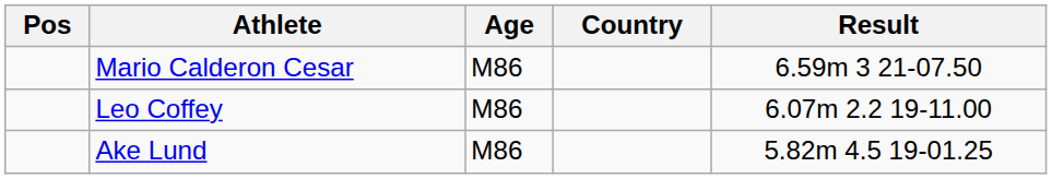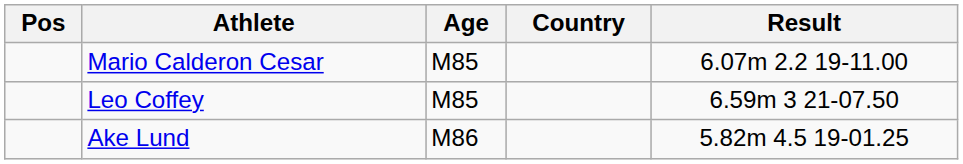Mario Calderon Cesar | Age: M86 -> M85
Mario Calderon Cesar | Result: 6.59m 3 21-07.50 -> 6.07m 2.2 19-11.00
Leo Coffey | Age: M86 -> M85
Leo Coffey | Result: 6.07m 2.2 19-11.00 -> 6.59m 3 21-07.50
